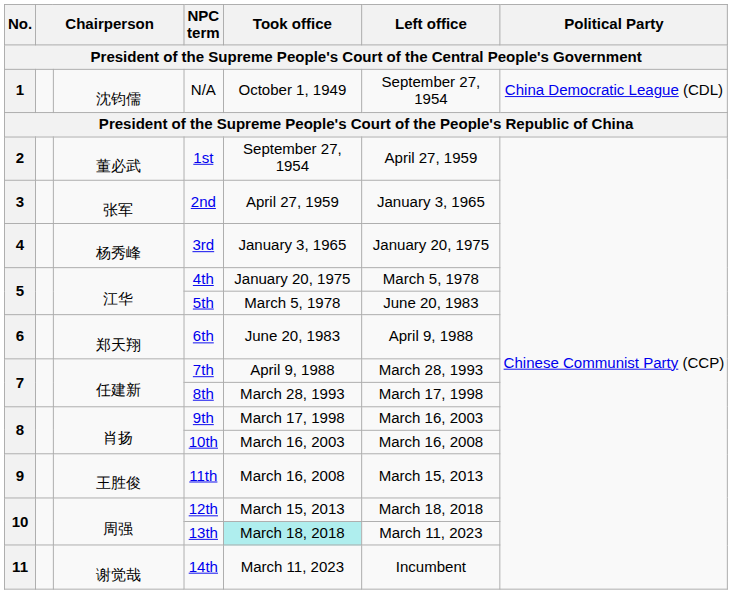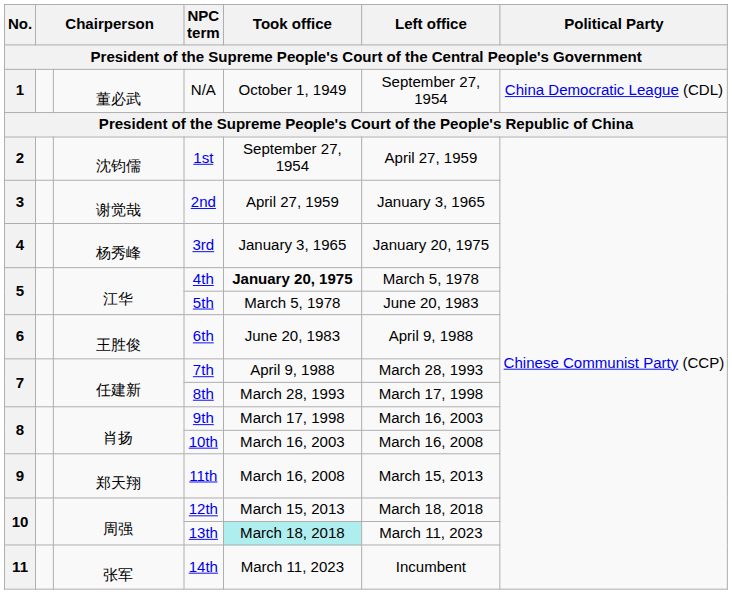N/A | column 3: 沈钧儒 -> 董必武
1st | column 3: 董必武 -> 沈钧儒
2nd | column 3: 张军 -> 谢觉哉
4th | Took office: normal -> bold
6th | column 3: 郑天翔 -> 王胜俊
11th | column 3: 王胜俊 -> 郑天翔
14th | column 3: 谢觉哉 -> 张军
